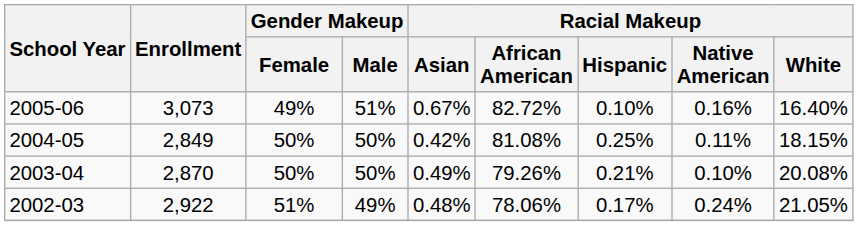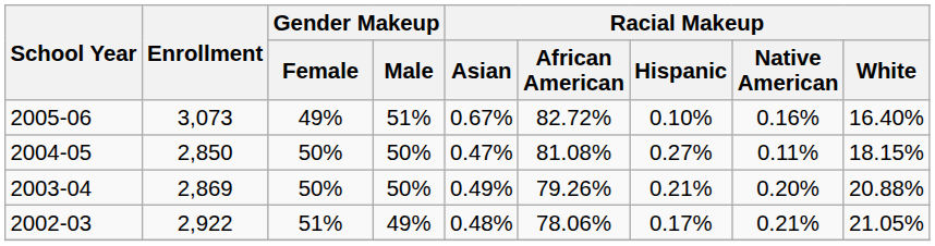2004-05 | Enrollment: 2,849 -> 2,850
2004-05 | Racial Makeup / Asian: 0.42% -> 0.47%
2004-05 | Racial Makeup / Hispanic: 0.25% -> 0.27%
2003-04 | Enrollment: 2,870 -> 2,869
2003-04 | Racial Makeup / Native American: 0.10% -> 0.20%
2003-04 | Racial Makeup / White: 20.08% -> 20.88%
2002-03 | Racial Makeup / Native American: 0.24% -> 0.21%
